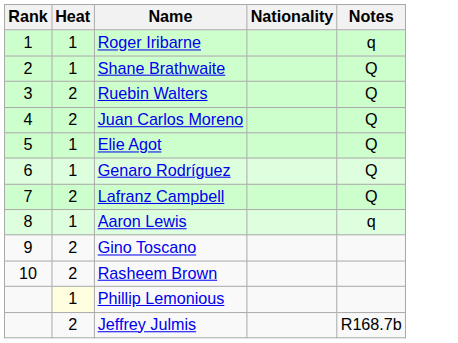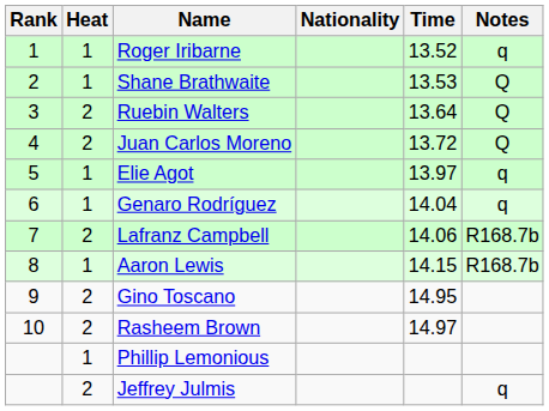+ column: Time | 13.52 | 13.53 | 13.64 | 13.72 | 13.97 | 14.04 | 14.06 | 14.15 | 14.95 | 14.97
Elie Agot | Notes: Q -> q
Genaro Rodríguez | Notes: Q -> q
Lafranz Campbell | Notes: Q -> R168.7b
Aaron Lewis | Notes: q -> R168.7b
Phillip Lemonious | Heat: lightyellow background -> no background
Jeffrey Julmis | Notes: R168.7b -> q
